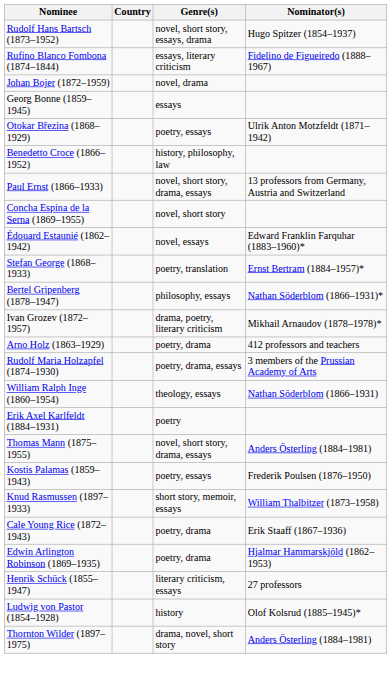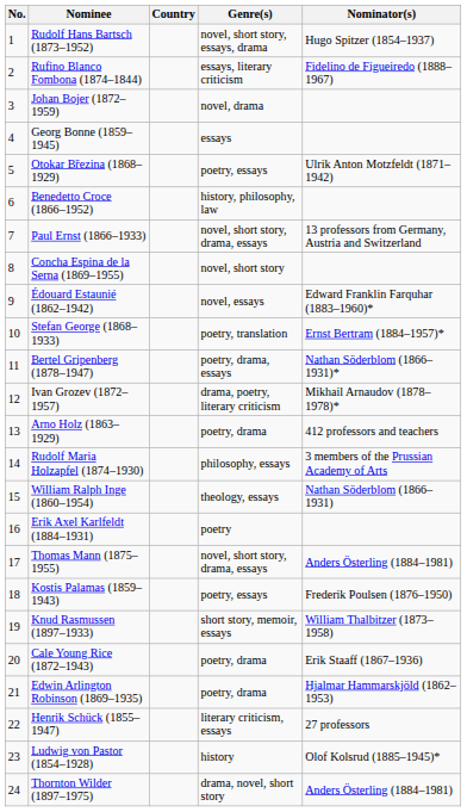+ column: No. | 1 | 2 | 3 | 4 | 5 | 6 | 7 | 8 | 9 | 10 | 11 | 12 | 13 | 14 | 15 | 16 | 17 | 18 | 19 | 20 | 21 | 22 | 23 | 24
Bertel Gripenberg (1878–1947) | Genre(s): philosophy, essays -> poetry, drama, essays
Rudolf Maria Holzapfel (1874–1930) | Genre(s): poetry, drama, essays -> philosophy, essays
